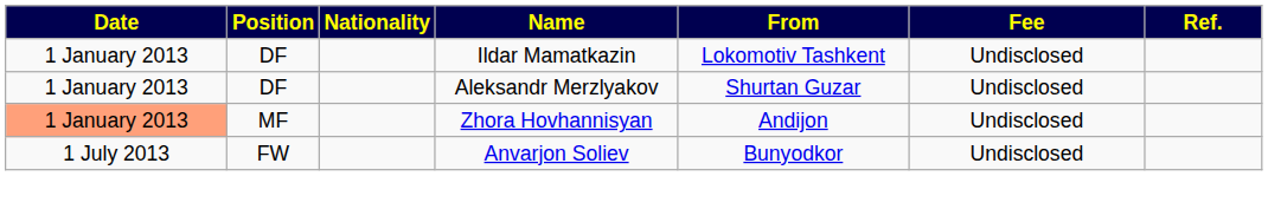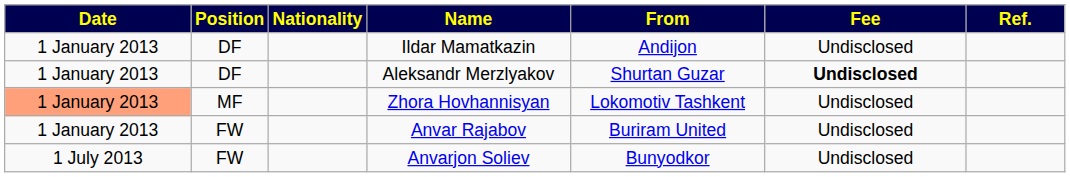Ildar Mamatkazin | From: Lokomotiv Tashkent -> Andijon
Aleksandr Merzlyakov | Fee: normal -> bold
Zhora Hovhannisyan | From: Andijon -> Lokomotiv Tashkent
+ row: 1 January 2013 | FW | Anvar Rajabov | Buriram United | Undisclosed
